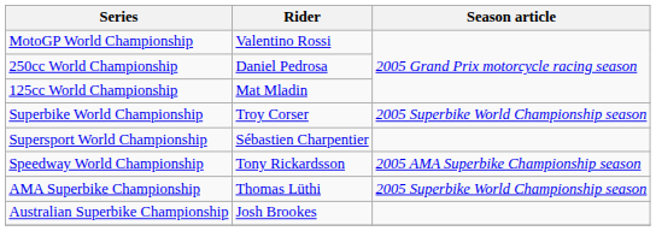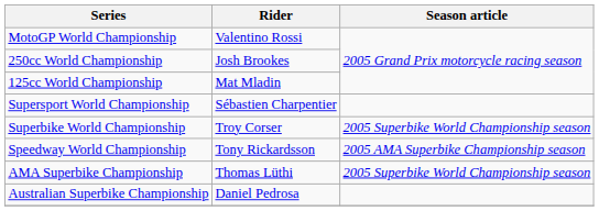250cc World Championship | Rider: Daniel Pedrosa -> Josh Brookes
rows swapped: Superbike World Championship <-> Supersport World Championship
Australian Superbike Championship | Rider: Josh Brookes -> Daniel Pedrosa
